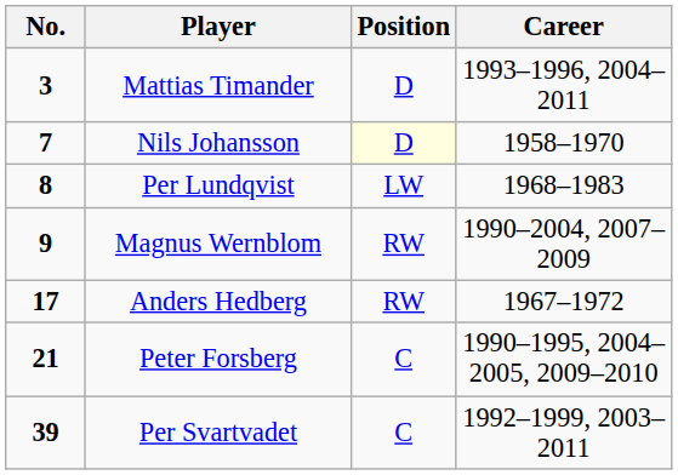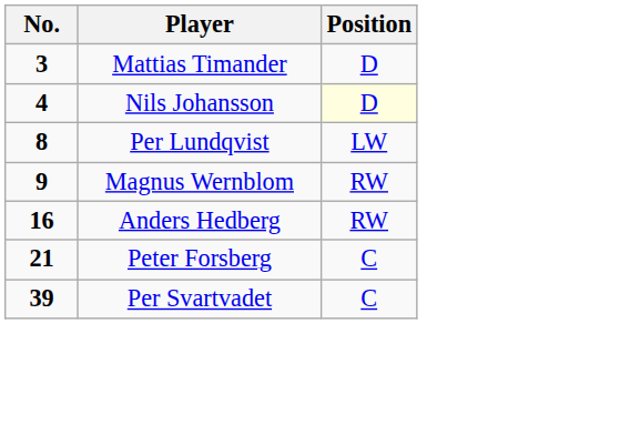- column: Career | 1993–1996, 2004–2011 | 1958–1970 | 1968–1983 | 1990–2004, 2007–2009 | 1967–1972 | 1990–1995, 2004–2005, 2009–2010 | 1992–1999, 2003–2011
Nils Johansson | No.: 7 -> 4
Anders Hedberg | No.: 17 -> 16
